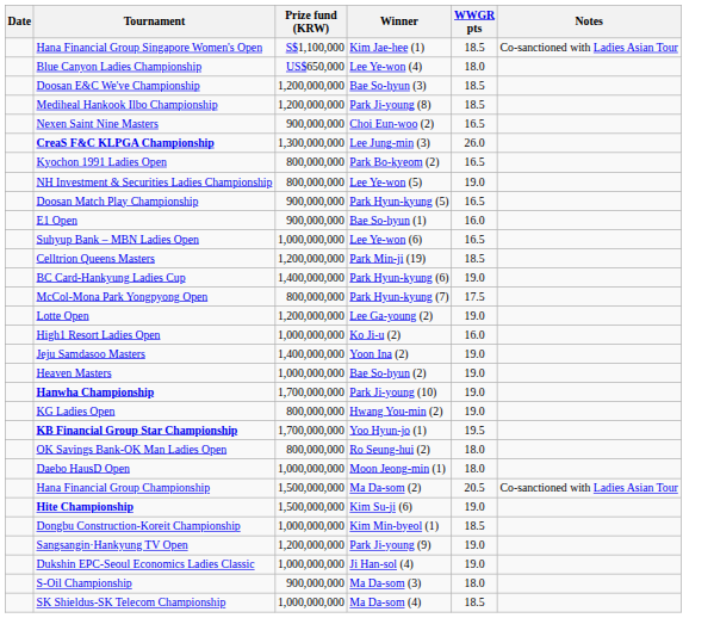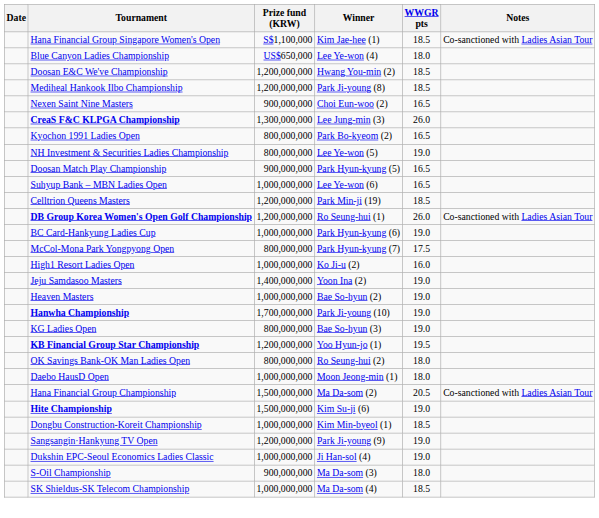Doosan E&C We've Championship | Winner: Bae So-hyun (3) -> Hwang You-min (2)
- row: E1 Open | 900,000,000 | Bae So-hyun (1) | 16.0
+ row: DB Group Korea Women's Open Golf Championship | 1,200,000,000 | Ro Seung-hui (1) | 26.0 | Co-sanctioned with Ladies Asian Tour
BC Card-Hankyung Ladies Cup | Prize fund (KRW): 1,400,000,000 -> 1,000,000,000
- row: Lotte Open | 1,200,000,000 | Lee Ga-young (2) | 19.0
KG Ladies Open | Winner: Hwang You-min (2) -> Bae So-hyun (3)
KB Financial Group Star Championship | Prize fund (KRW): 1,700,000,000 -> 1,200,000,000
